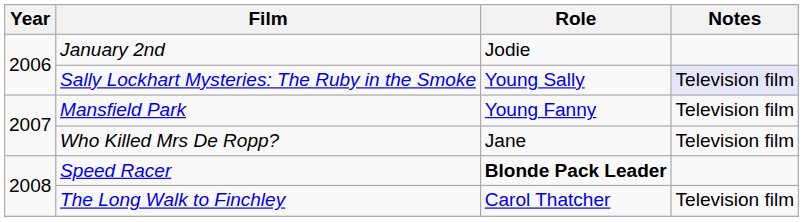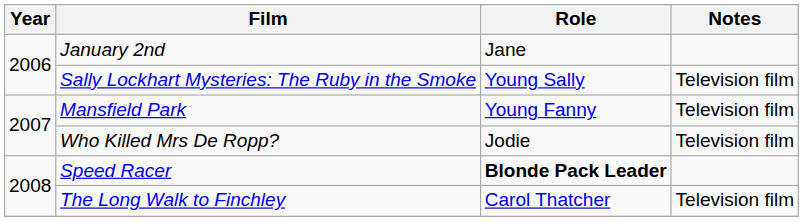January 2nd | Role: Jodie -> Jane
Sally Lockhart Mysteries: The Ruby in the Smoke | Notes: lavender background -> no background
Who Killed Mrs De Ropp? | Role: Jane -> Jodie
